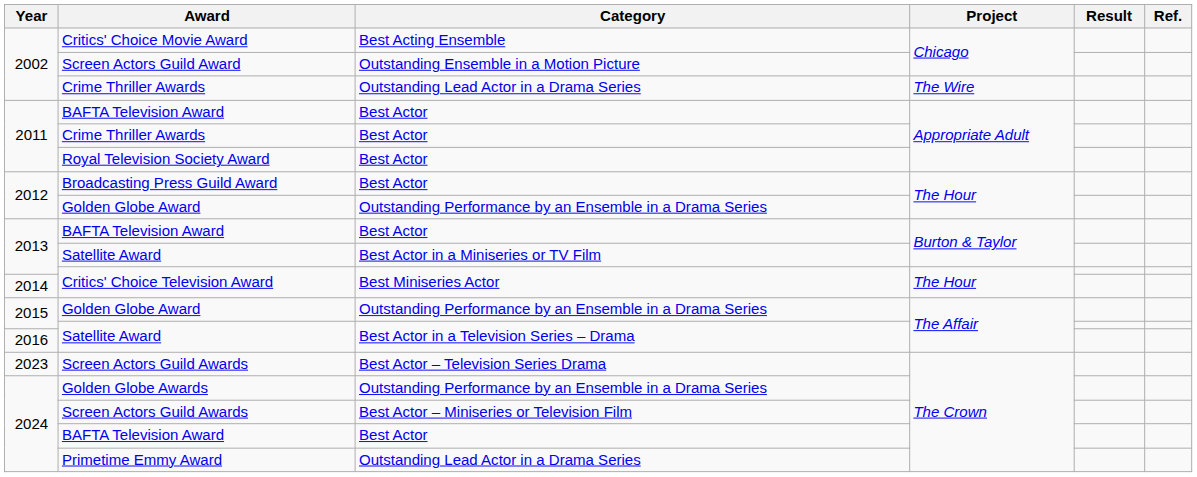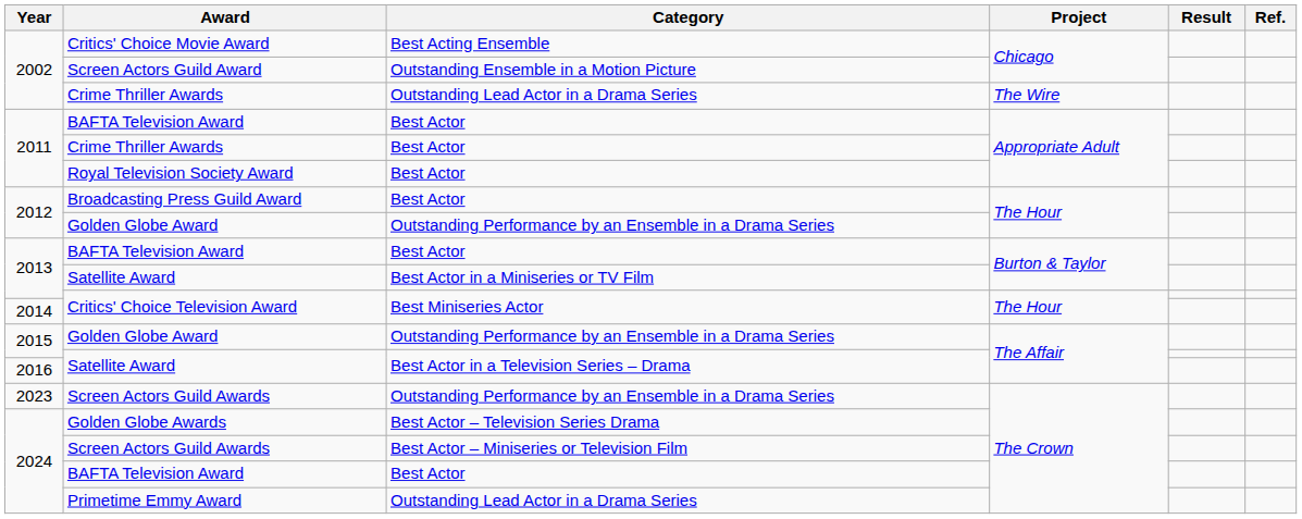2023 / Screen Actors Guild Awards | Category: Best Actor – Television Series Drama -> Outstanding Performance by an Ensemble in a Drama Series
Golden Globe Awards | Category: Outstanding Performance by an Ensemble in a Drama Series -> Best Actor – Television Series Drama
